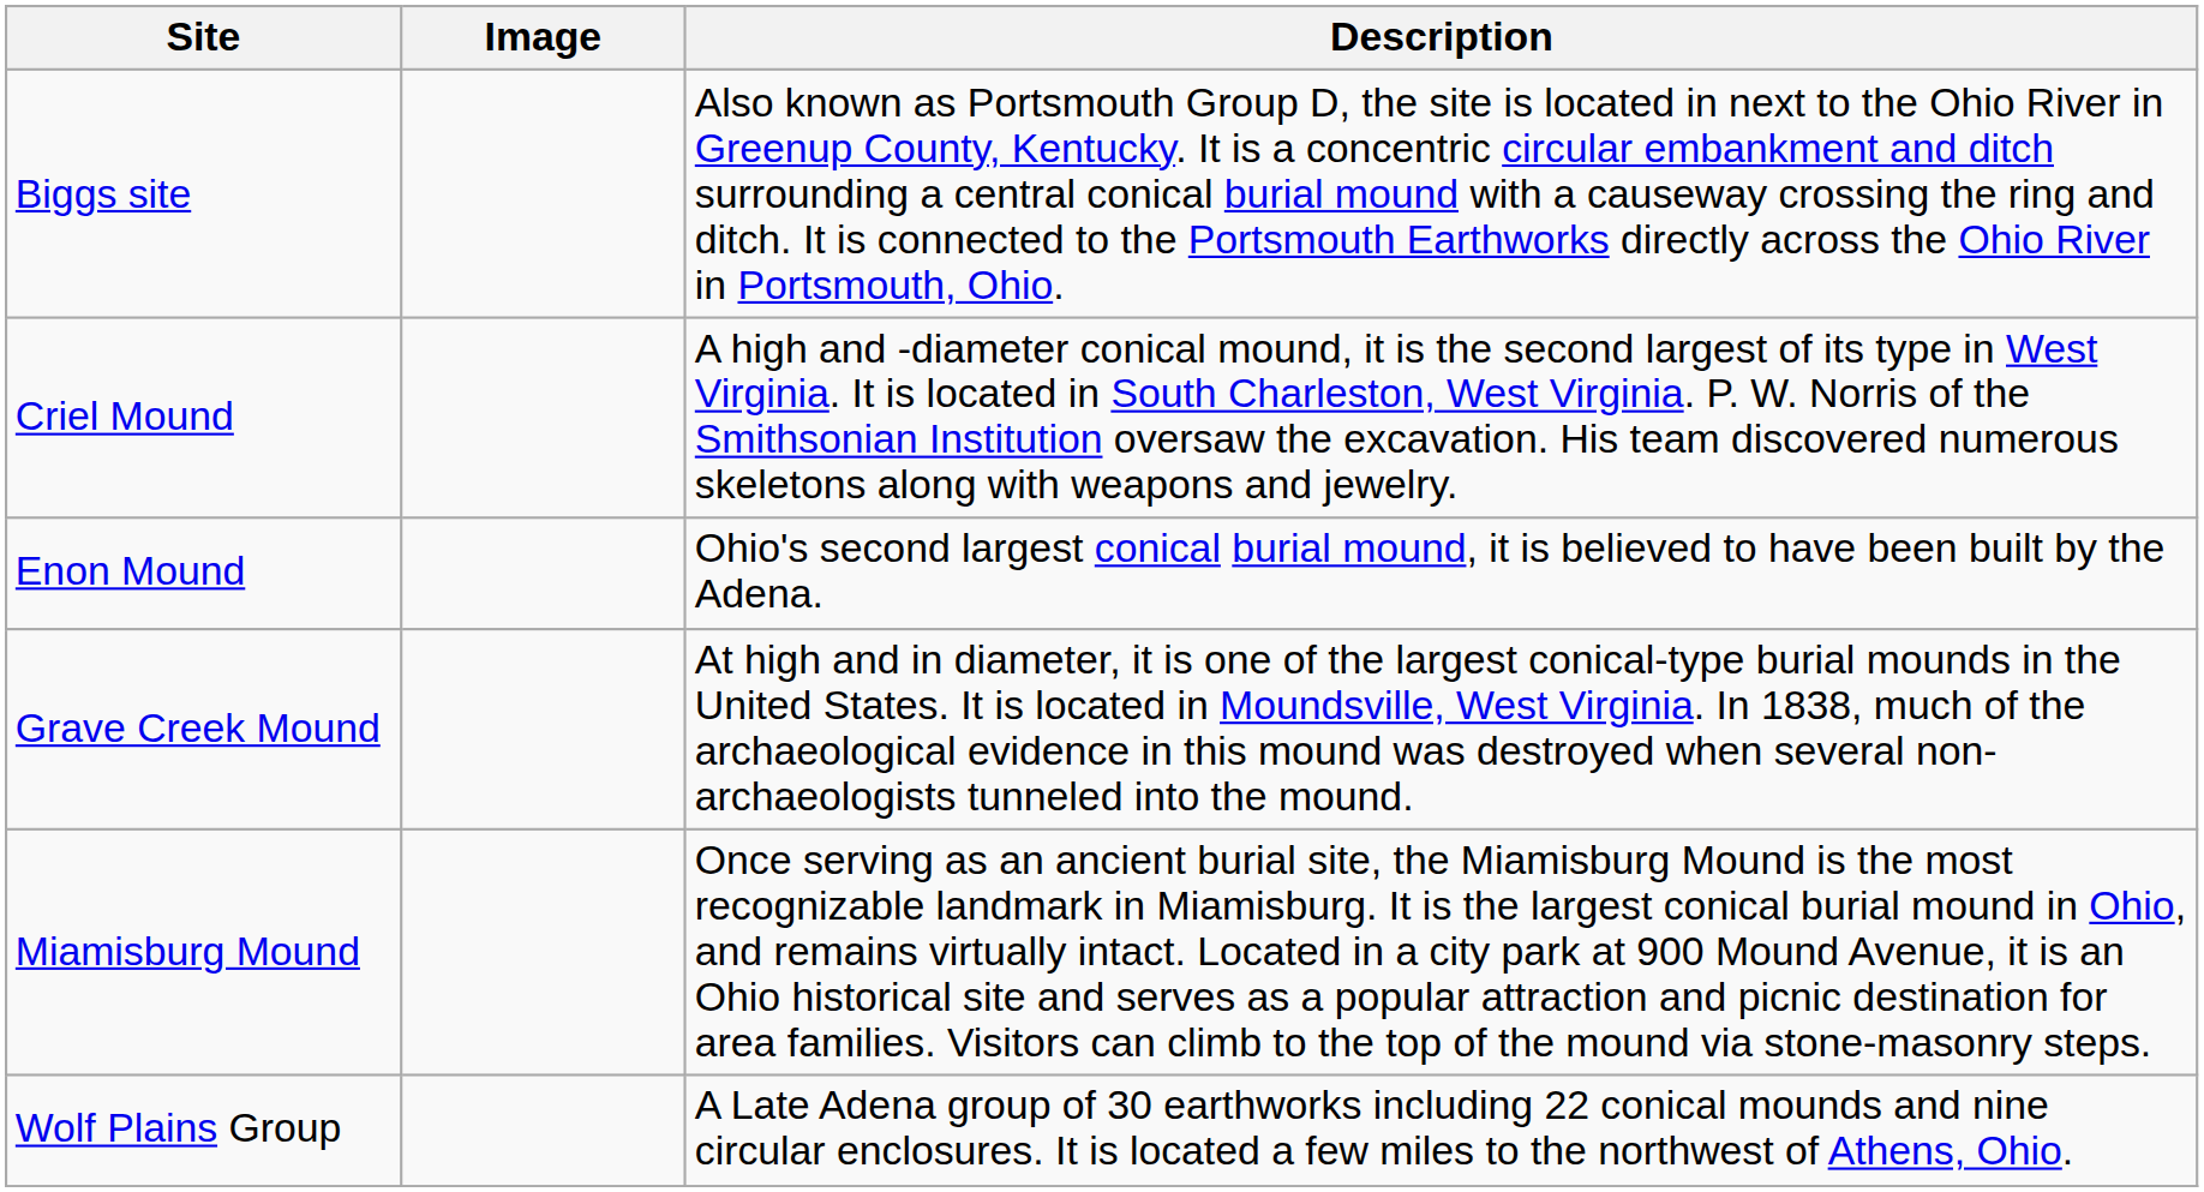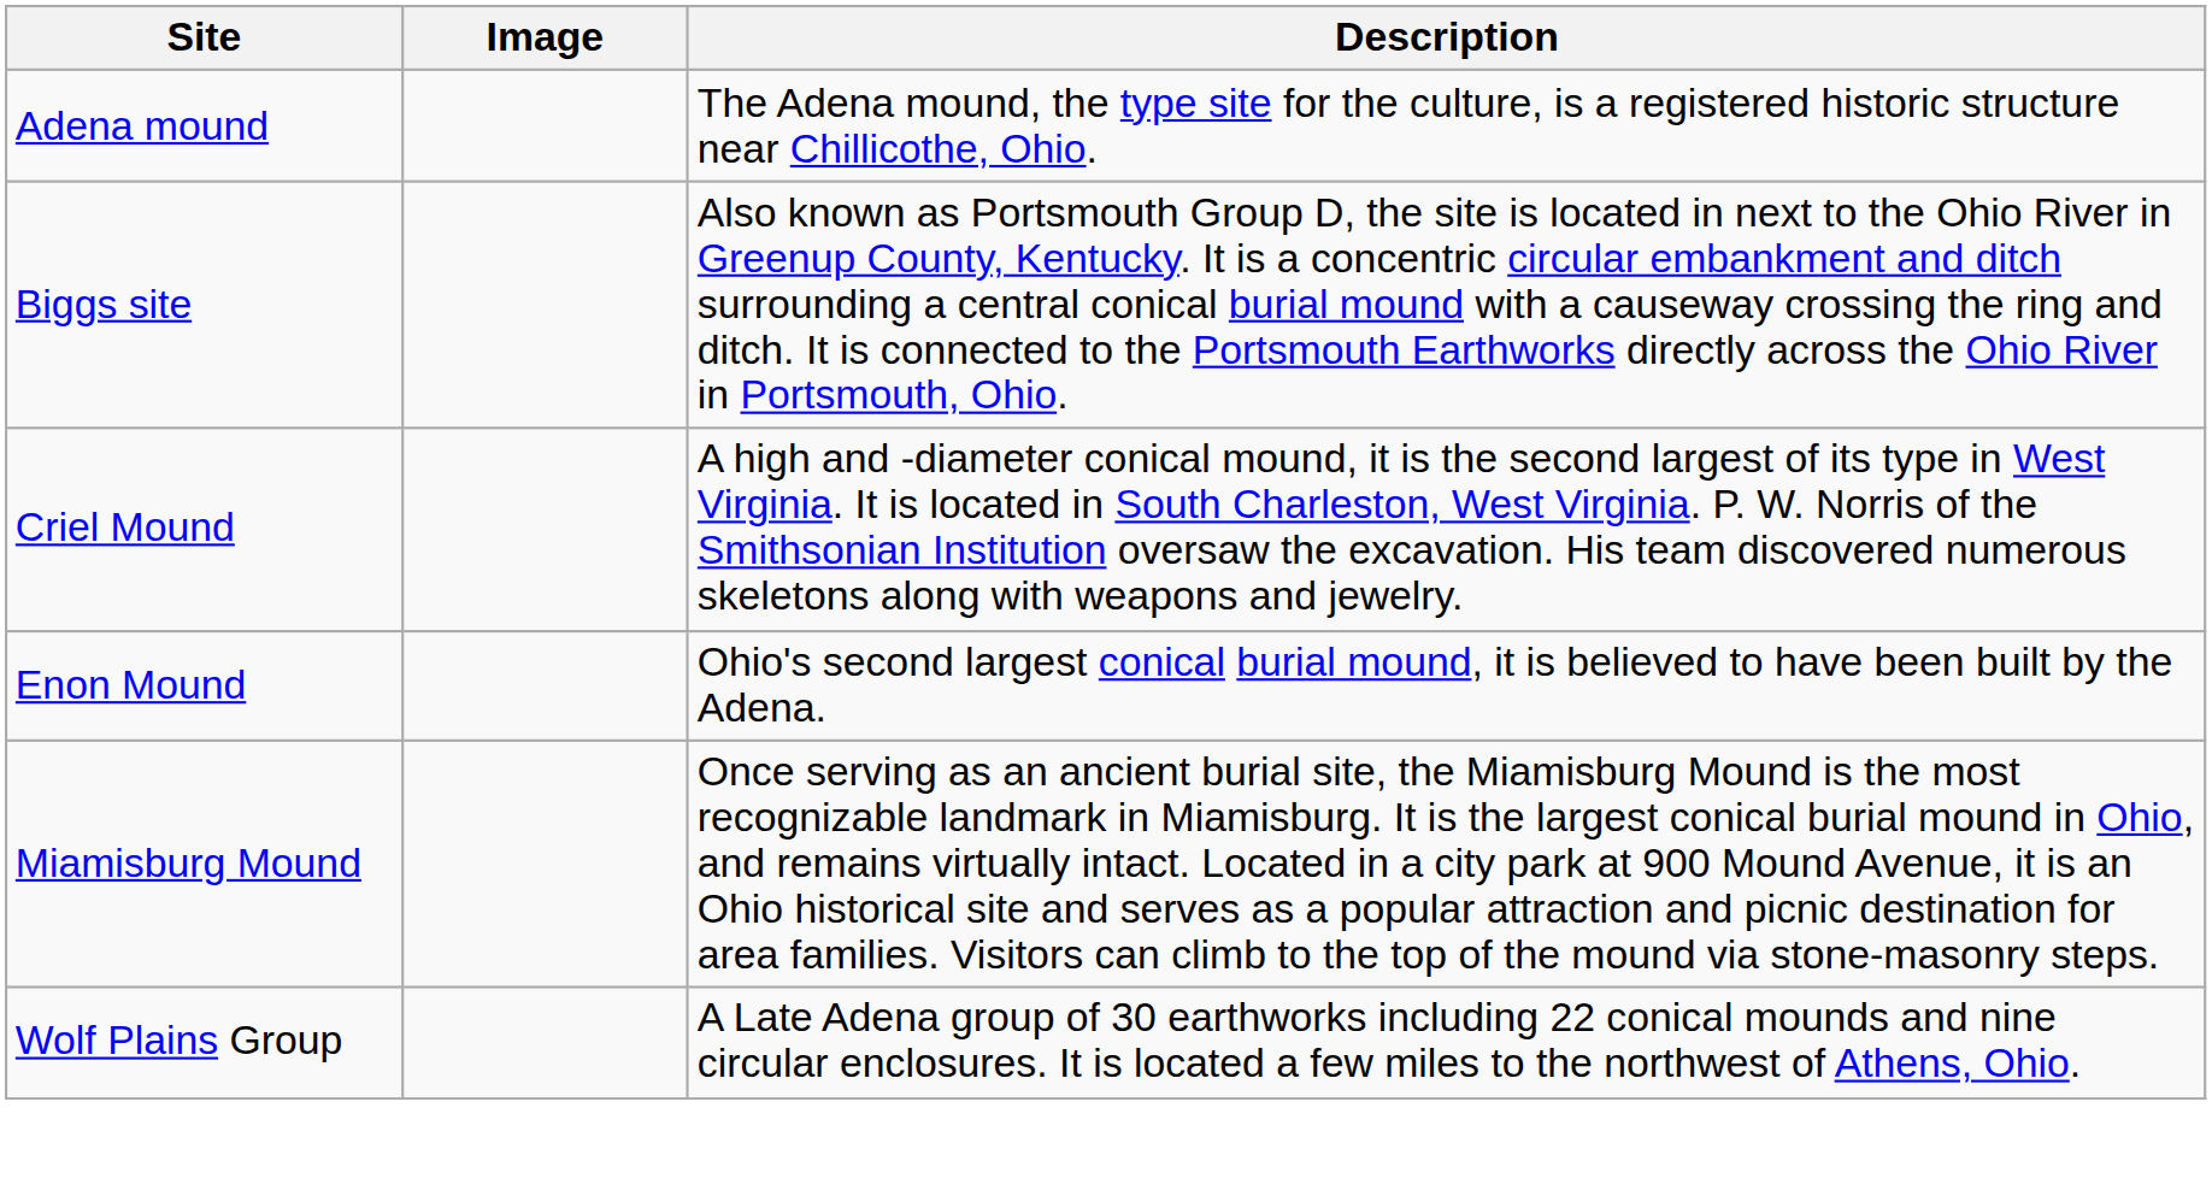+ row: Adena mound | The Adena mound, the type site for the culture, is a registered historic structure near Chillicothe, Ohio.
- row: Grave Creek Mound | At high and in diameter, it is one of the largest conical-type burial mounds in the United States. It is located in Moundsville, West Virginia. In 1838, much of the archaeological evidence in this mound was destroyed when several non-archaeologists tunneled into the mound.
